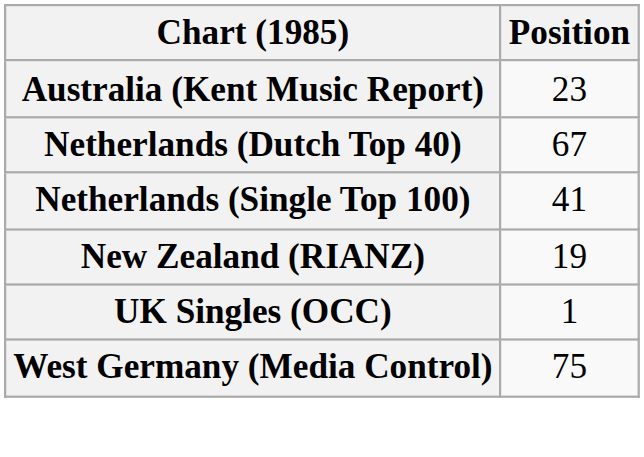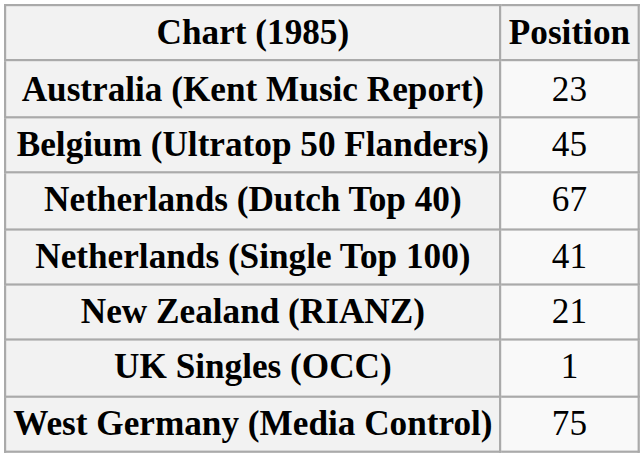+ row: Belgium (Ultratop 50 Flanders) | 45
New Zealand (RIANZ) | Position: 19 -> 21
